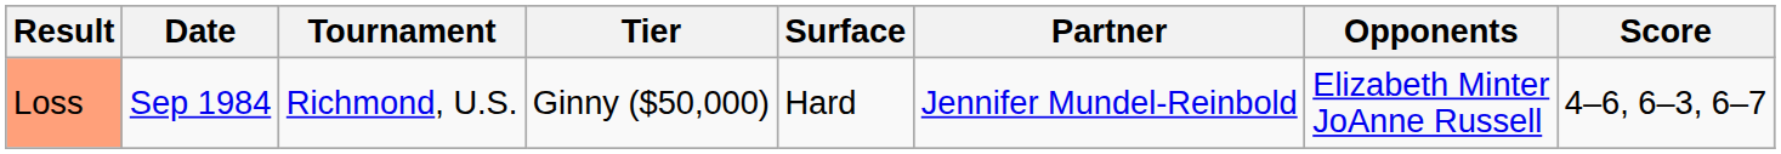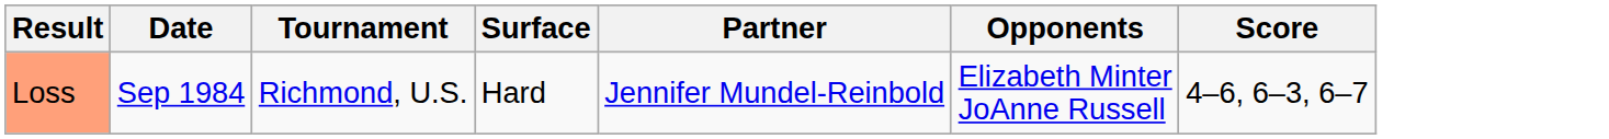- column: Tier | Ginny ($50,000)
